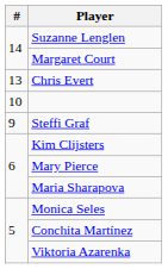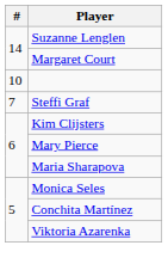- row: 13 | Chris Evert
Steffi Graf | #: 9 -> 7
